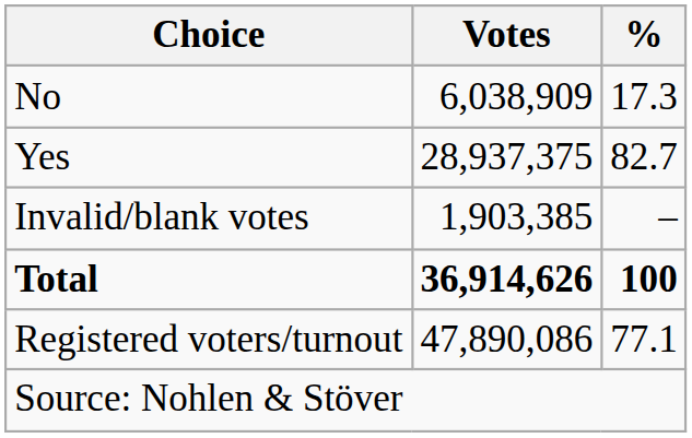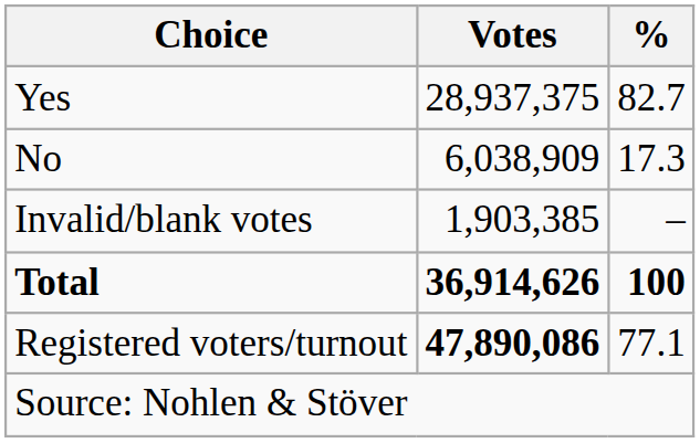rows swapped: Yes <-> No
Registered voters/turnout | Votes: normal -> bold
